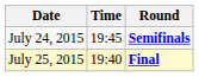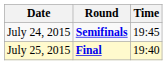columns swapped: Time <-> Round
